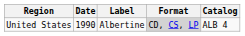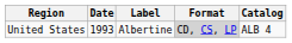United States | Date: 1990 -> 1993
